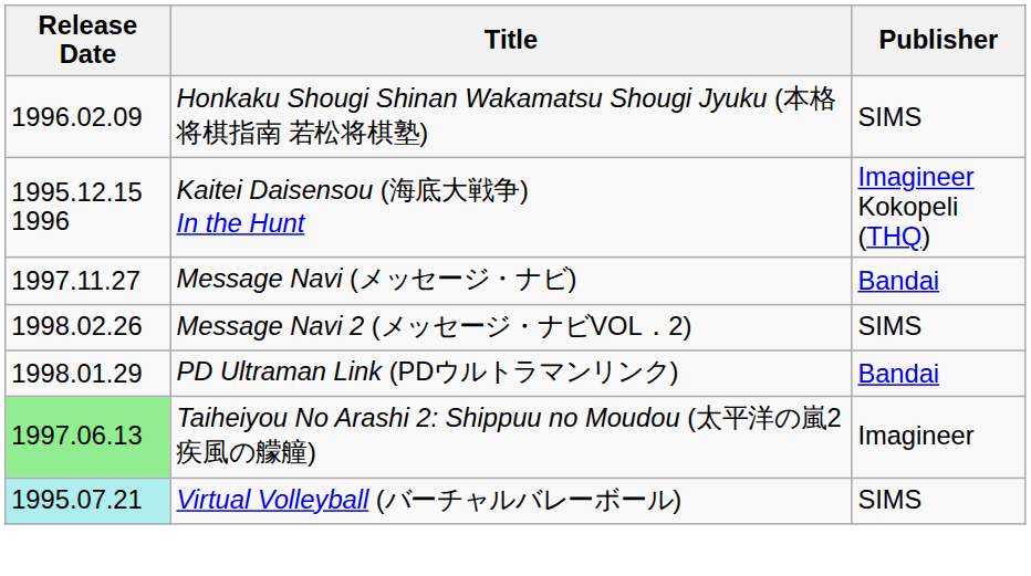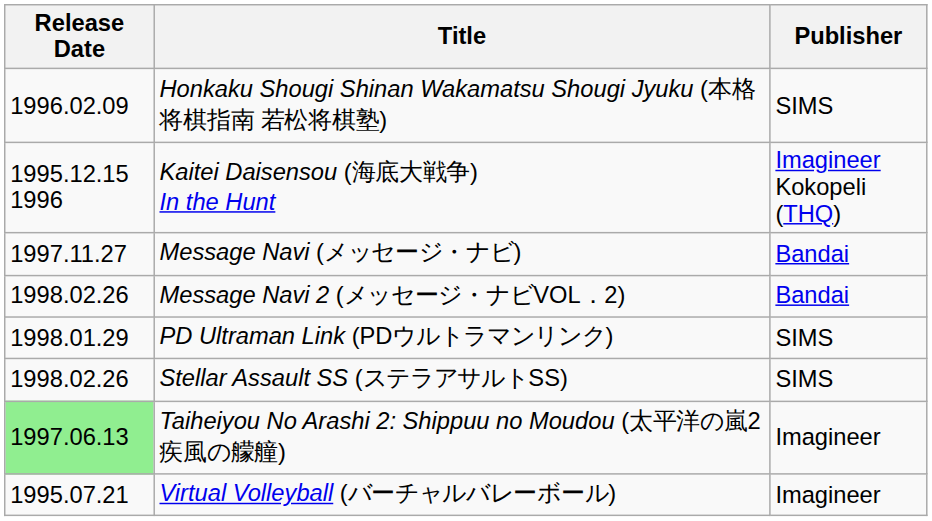Message Navi 2 (メッセージ・ナビVOL．2) | Publisher: SIMS -> Bandai
PD Ultraman Link (PDウルトラマンリンク) | Publisher: Bandai -> SIMS
+ row: 1998.02.26 | Stellar Assault SS (ステラアサルトSS) | SIMS
Virtual Volleyball (バーチャルバレーボール) | Release Date: paleturquoise background -> no background
Virtual Volleyball (バーチャルバレーボール) | Publisher: SIMS -> Imagineer
